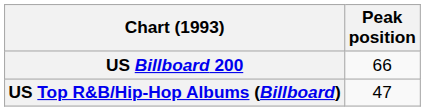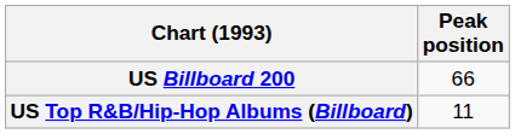US Top R&B/Hip-Hop Albums (Billboard) | Peak position: 47 -> 11
